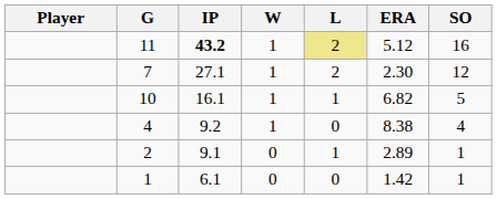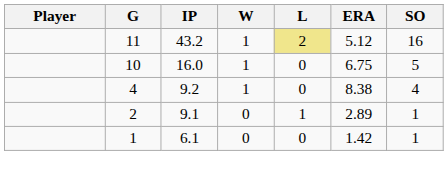11 | IP: bold -> normal
- row: 7 | 27.1 | 1 | 2 | 2.30 | 12
10 | IP: 16.1 -> 16.0
10 | L: 1 -> 0
10 | ERA: 6.82 -> 6.75
